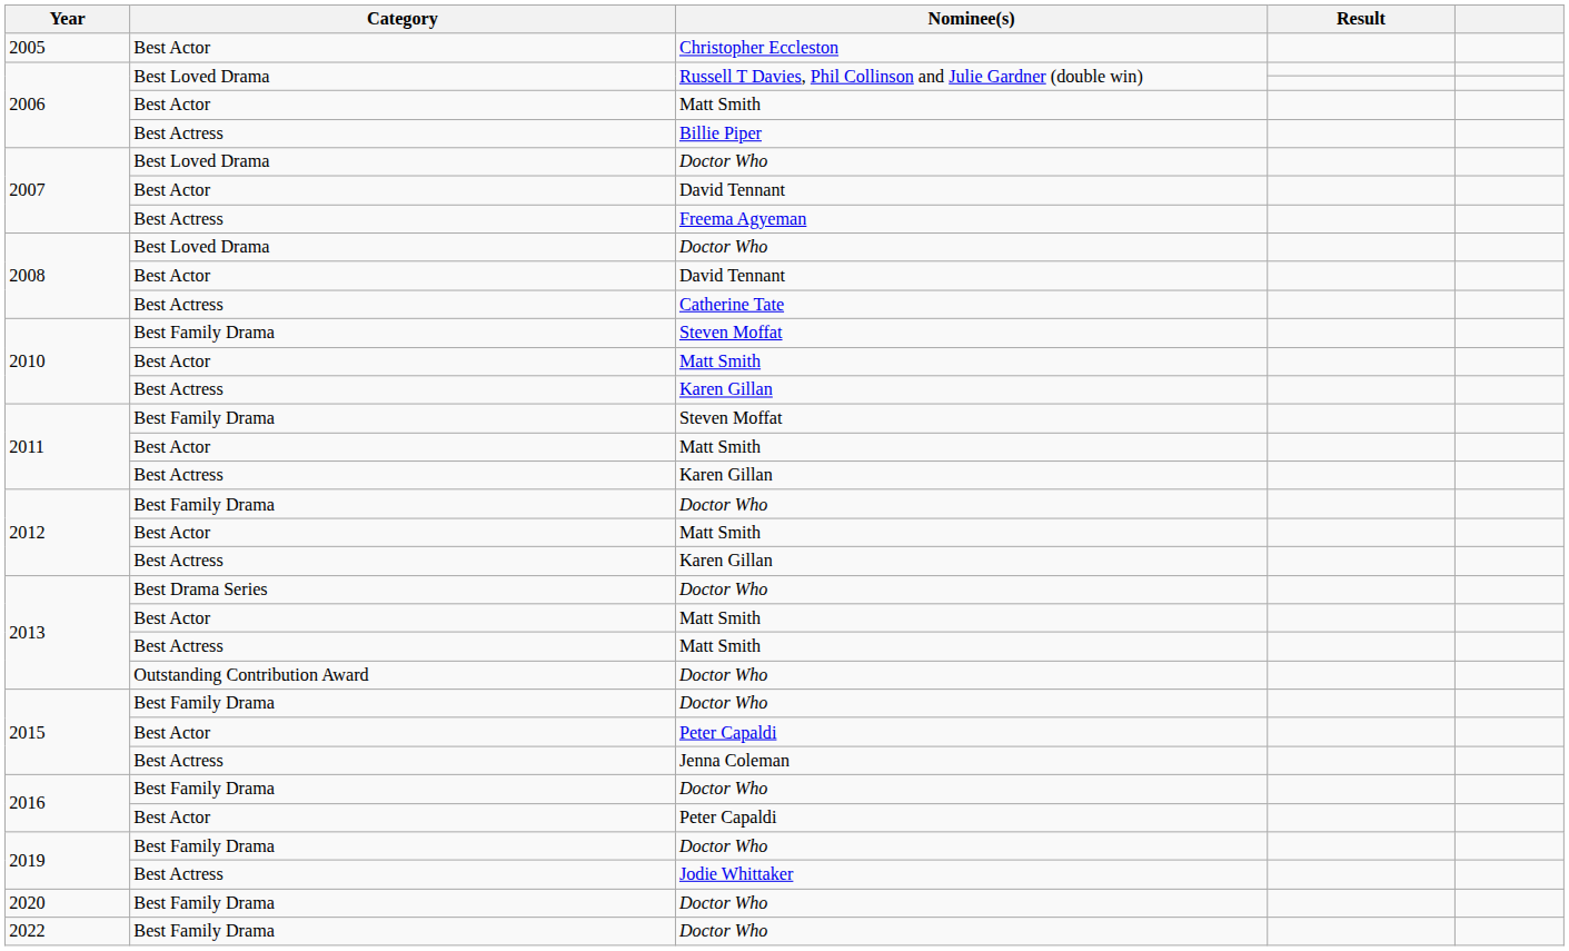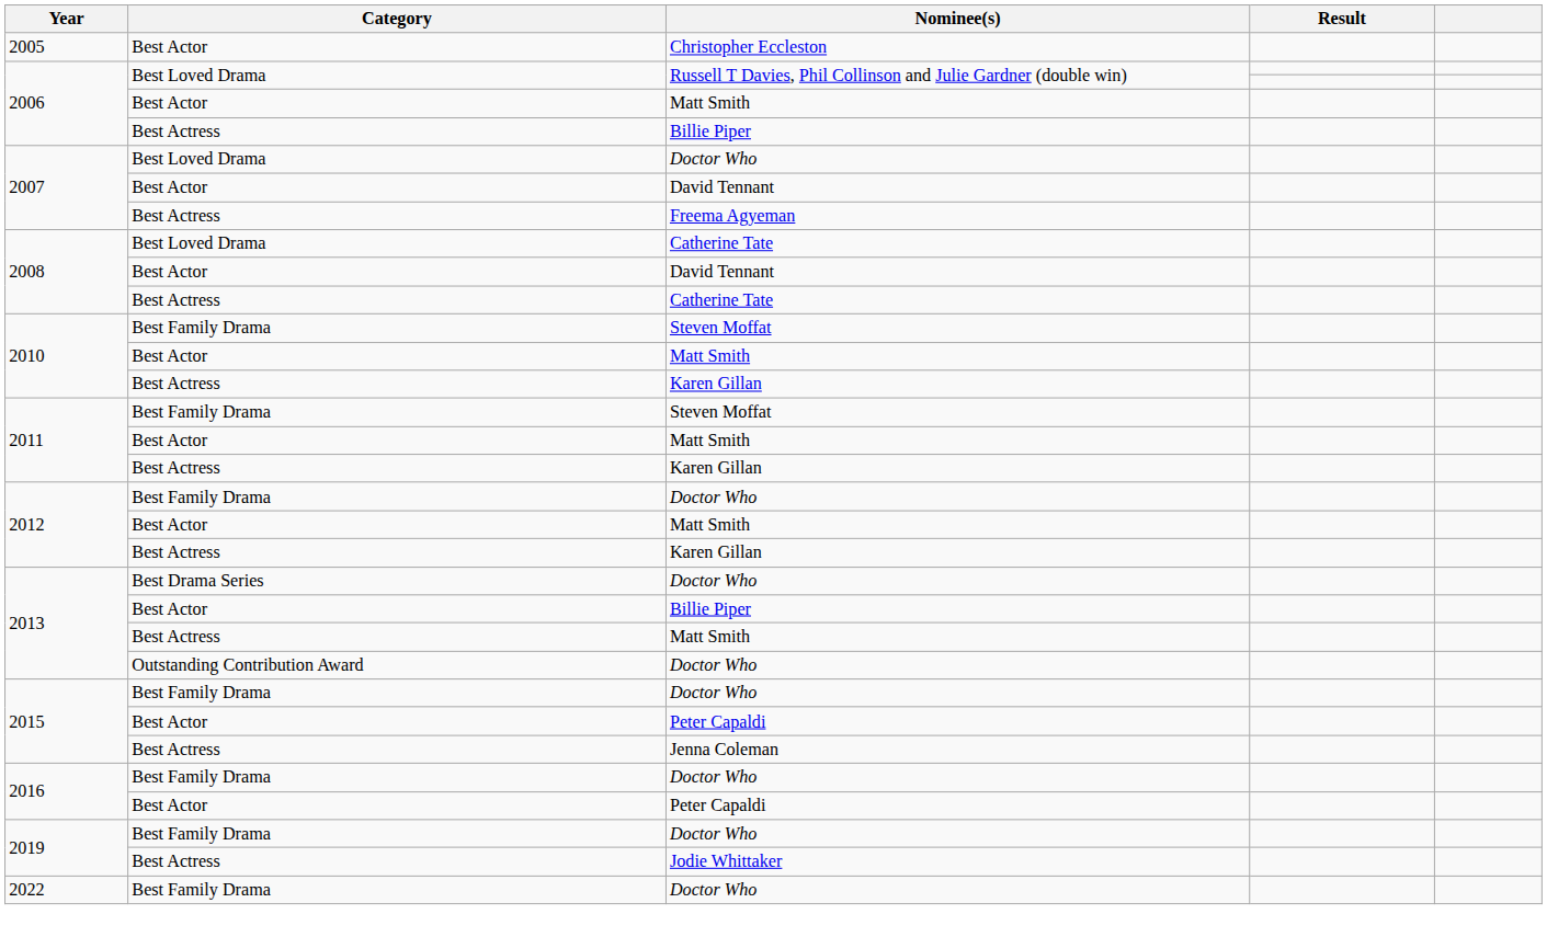2008 / Best Loved Drama | Nominee(s): Doctor Who -> Catherine Tate
2013 / Best Actor | Nominee(s): Matt Smith -> Billie Piper
- row: 2020 | Best Family Drama | Doctor Who
